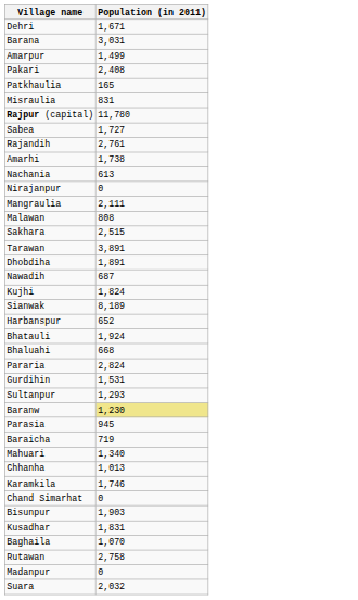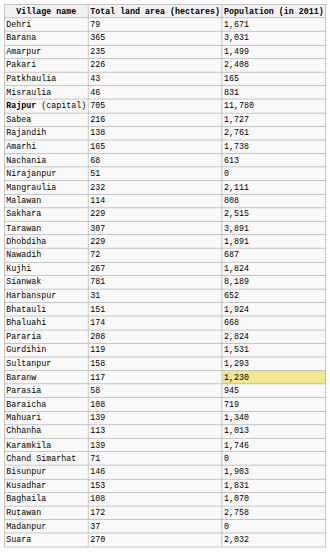+ column: Total land area (hectares) | 79 | 365 | 235 | 226 | 43 | 46 | 705 | 216 | 138 | 165 | 68 | 51 | 232 | 114 | 229 | 307 | 229 | 72 | 267 | 781 | 31 | 151 | 174 | 208 | 119 | 158 | 117 | 58 | 108 | 139 | 113 | 139 | 71 | 146 | 153 | 108 | 172 | 37 | 270
